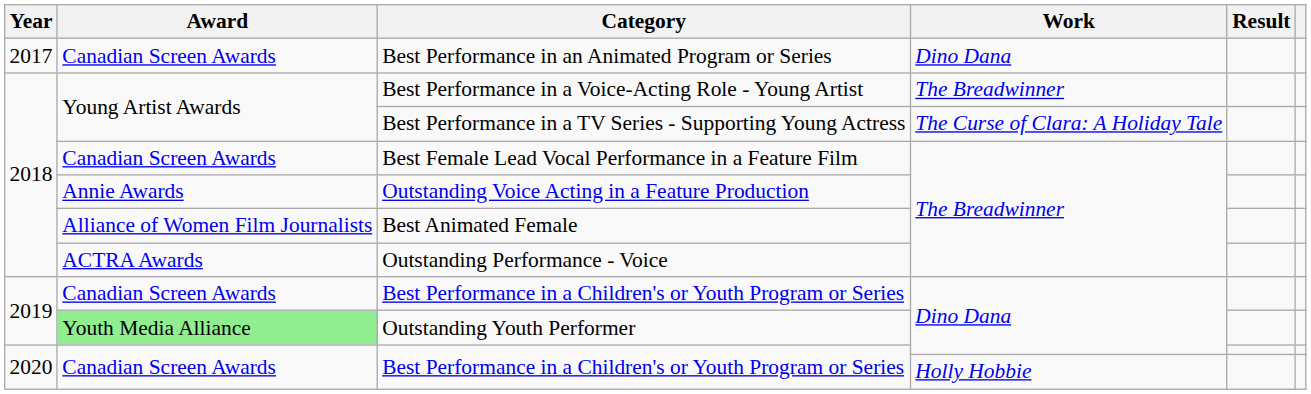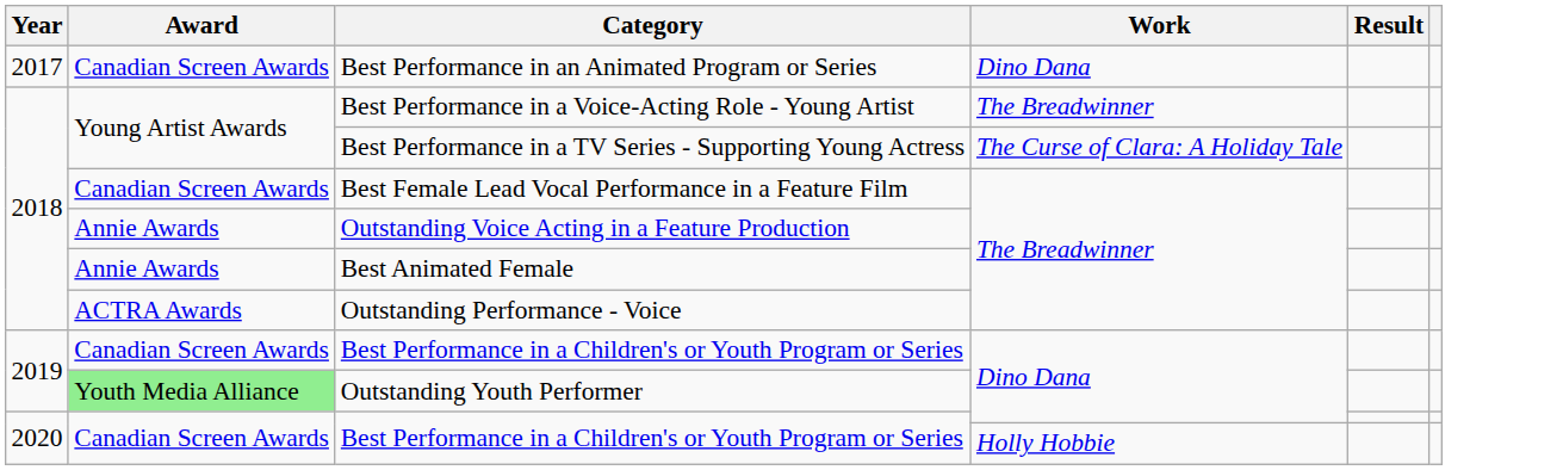Best Animated Female | Award: Alliance of Women Film Journalists -> Annie Awards
